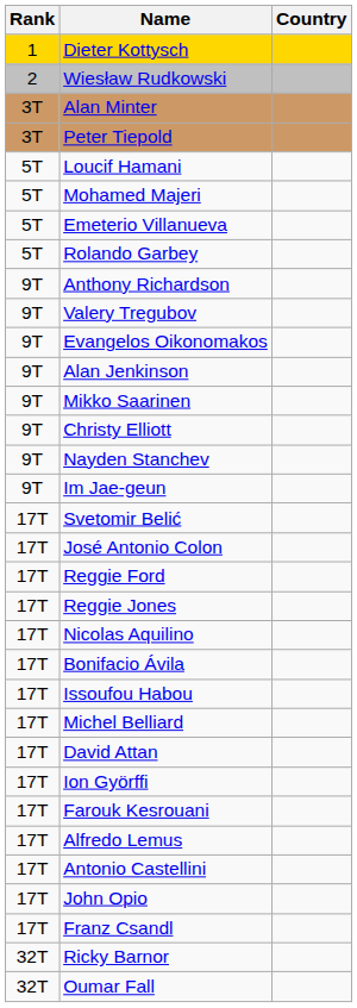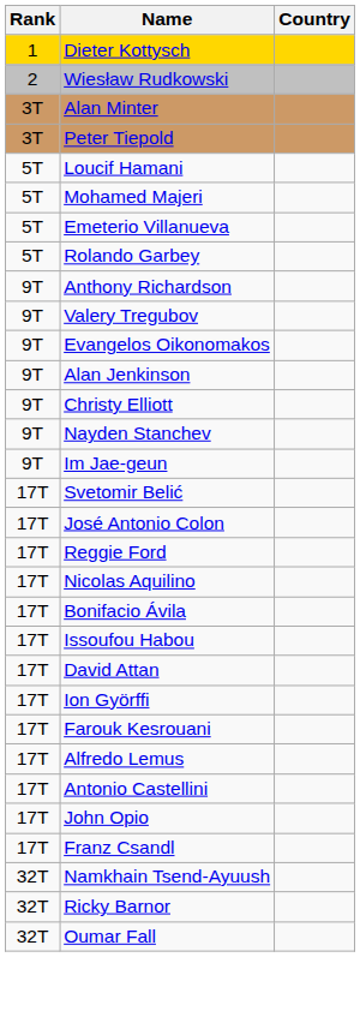- row: 9T | Mikko Saarinen
- row: 17T | Reggie Jones
- row: 17T | Michel Belliard
+ row: 32T | Namkhain Tsend-Ayuush
